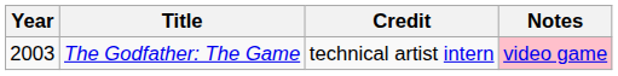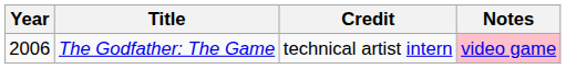The Godfather: The Game | Year: 2003 -> 2006
